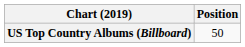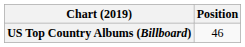US Top Country Albums (Billboard) | Position: 50 -> 46
